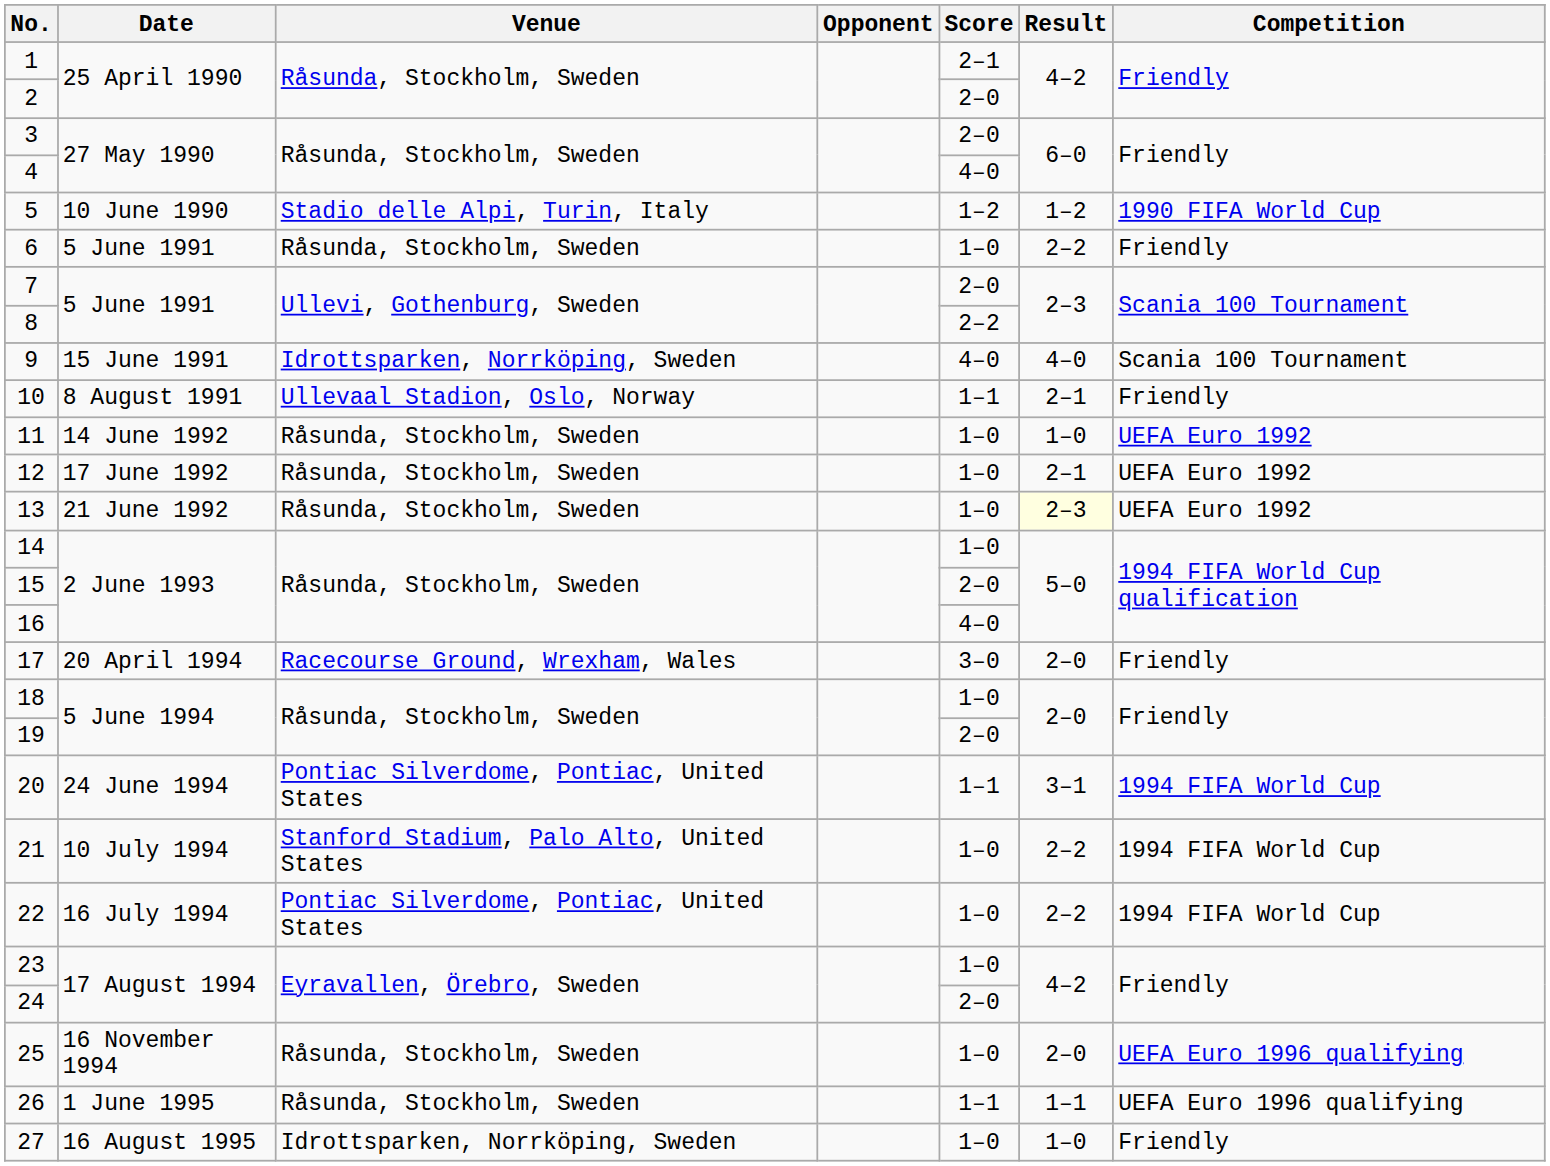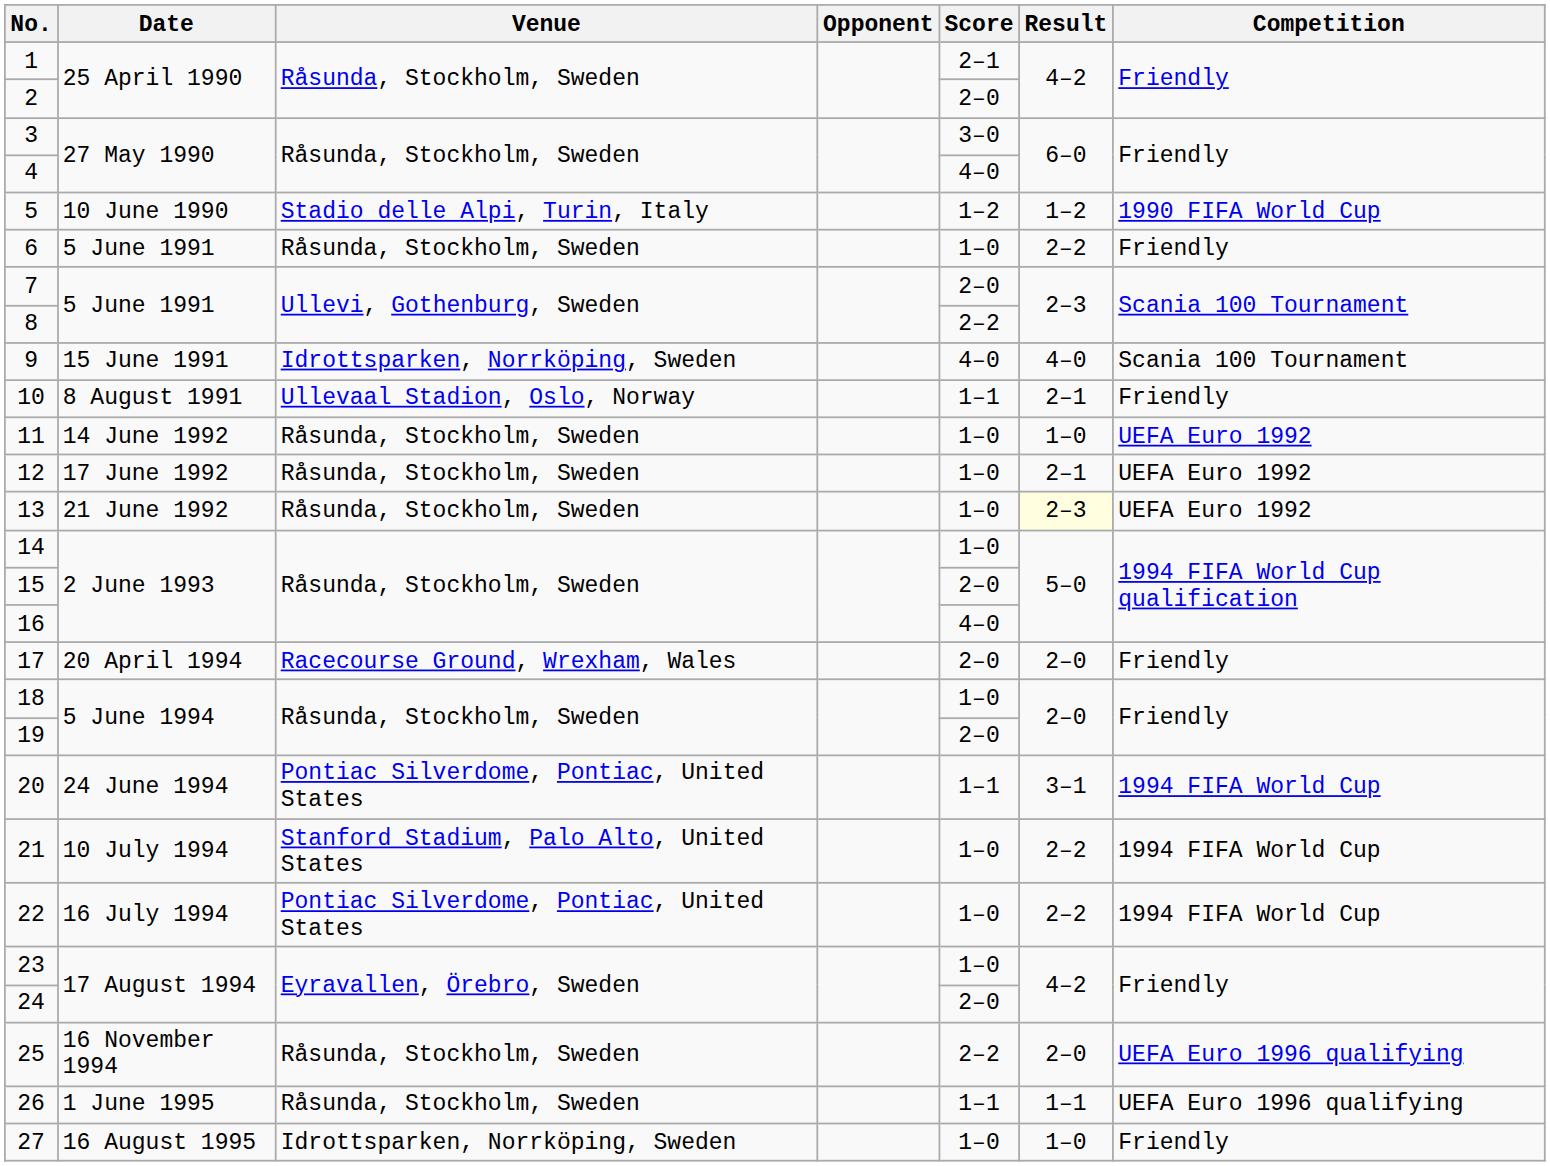3 | Score: 2–0 -> 3–0
17 | Score: 3–0 -> 2–0
25 | Score: 1–0 -> 2–2
